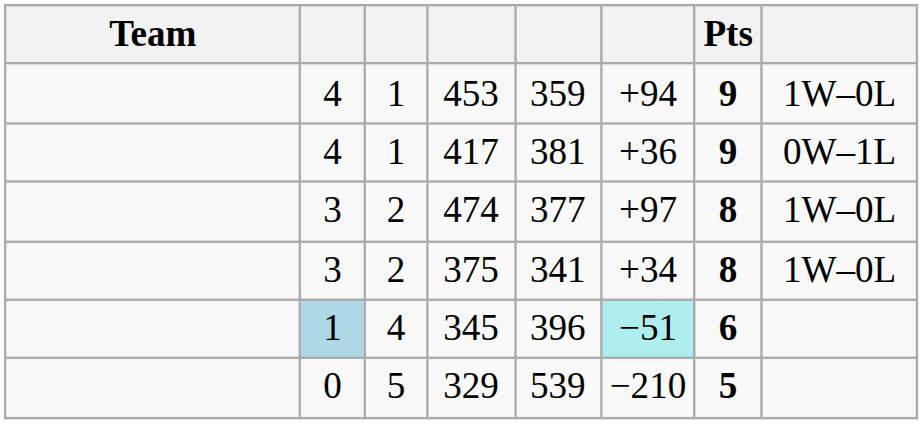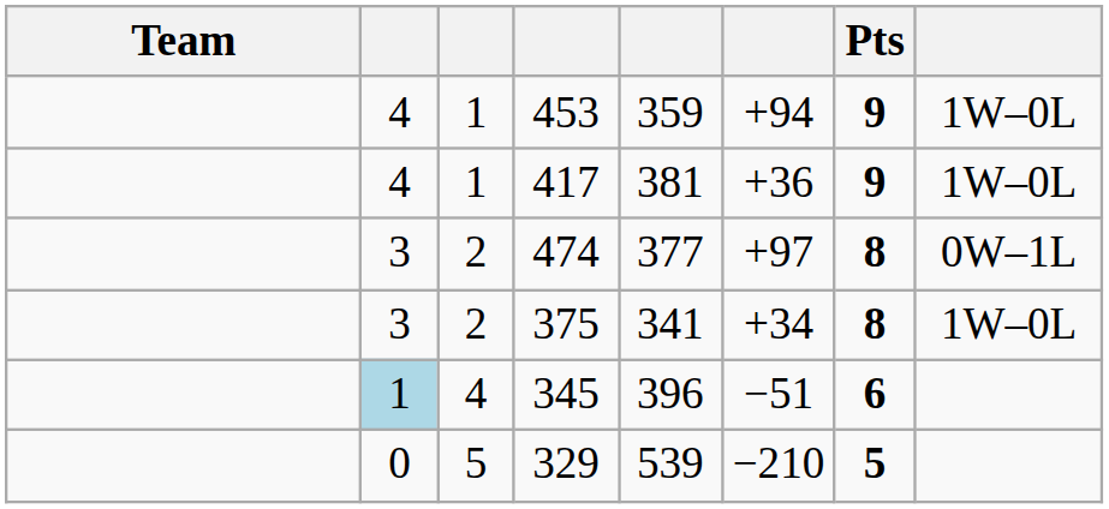417 | column 8: 0W–1L -> 1W–0L
474 | column 8: 1W–0L -> 0W–1L
345 | column 6: paleturquoise background -> no background
